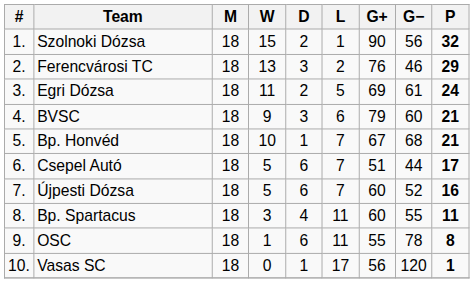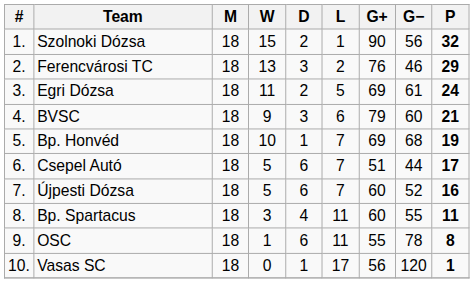Bp. Honvéd | G+: 67 -> 69
Bp. Honvéd | P: 21 -> 19
